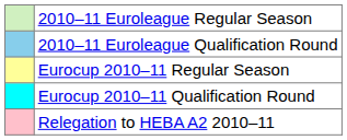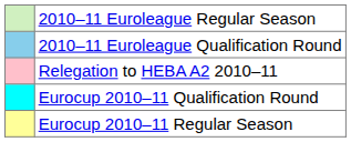rows swapped: Eurocup 2010–11 Regular Season <-> Relegation to HEBA A2 2010–11
